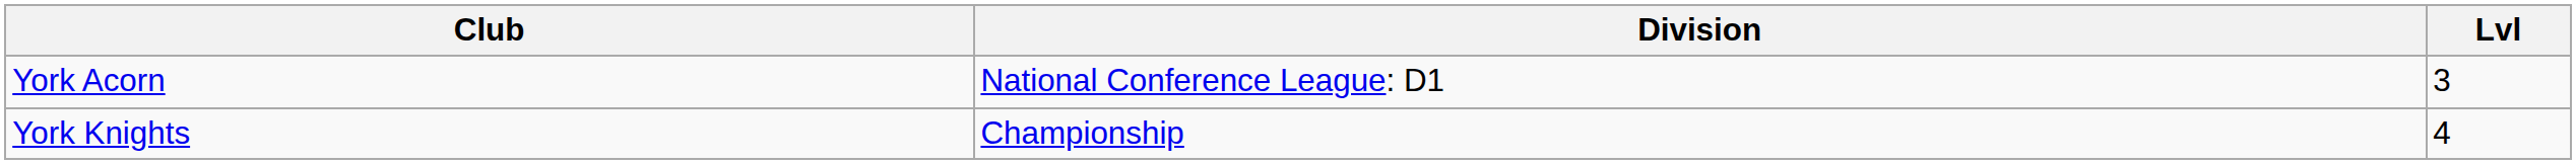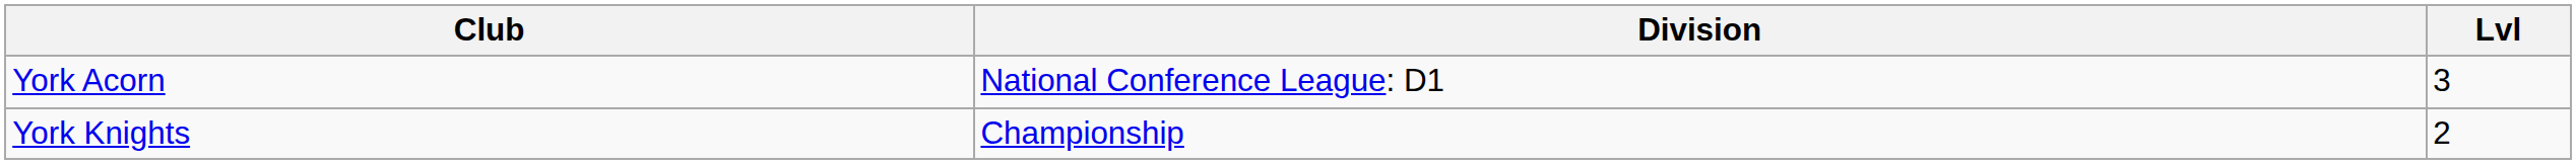York Knights | Lvl: 4 -> 2
